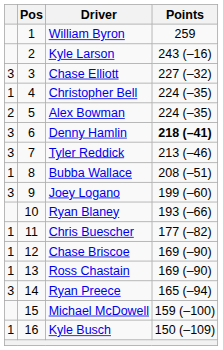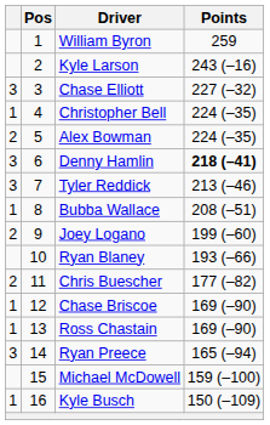Joey Logano | column 1: 3 -> 2
Chris Buescher | column 1: 1 -> 2
